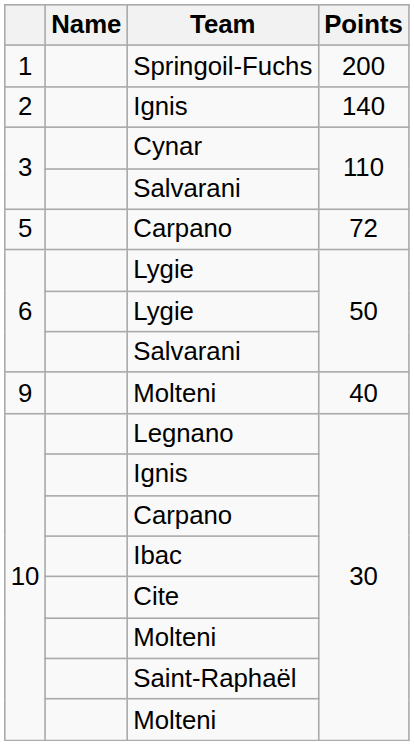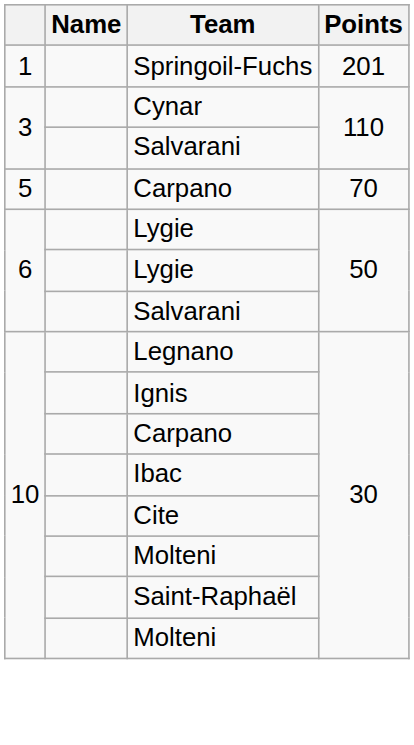Springoil-Fuchs | Points: 200 -> 201
- row: 2 | Ignis | 140
5 / Carpano | Points: 72 -> 70
- row: 9 | Molteni | 40
